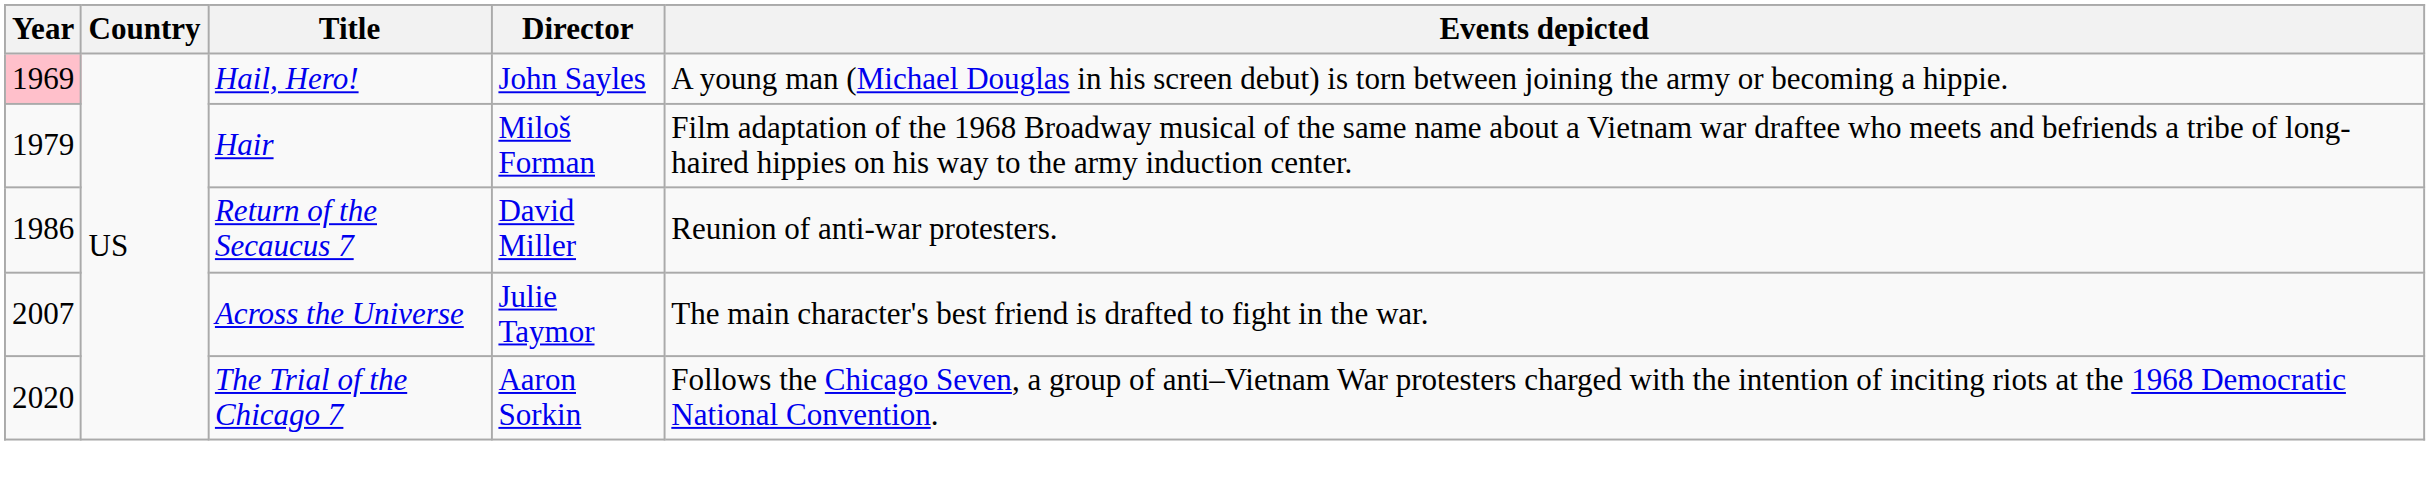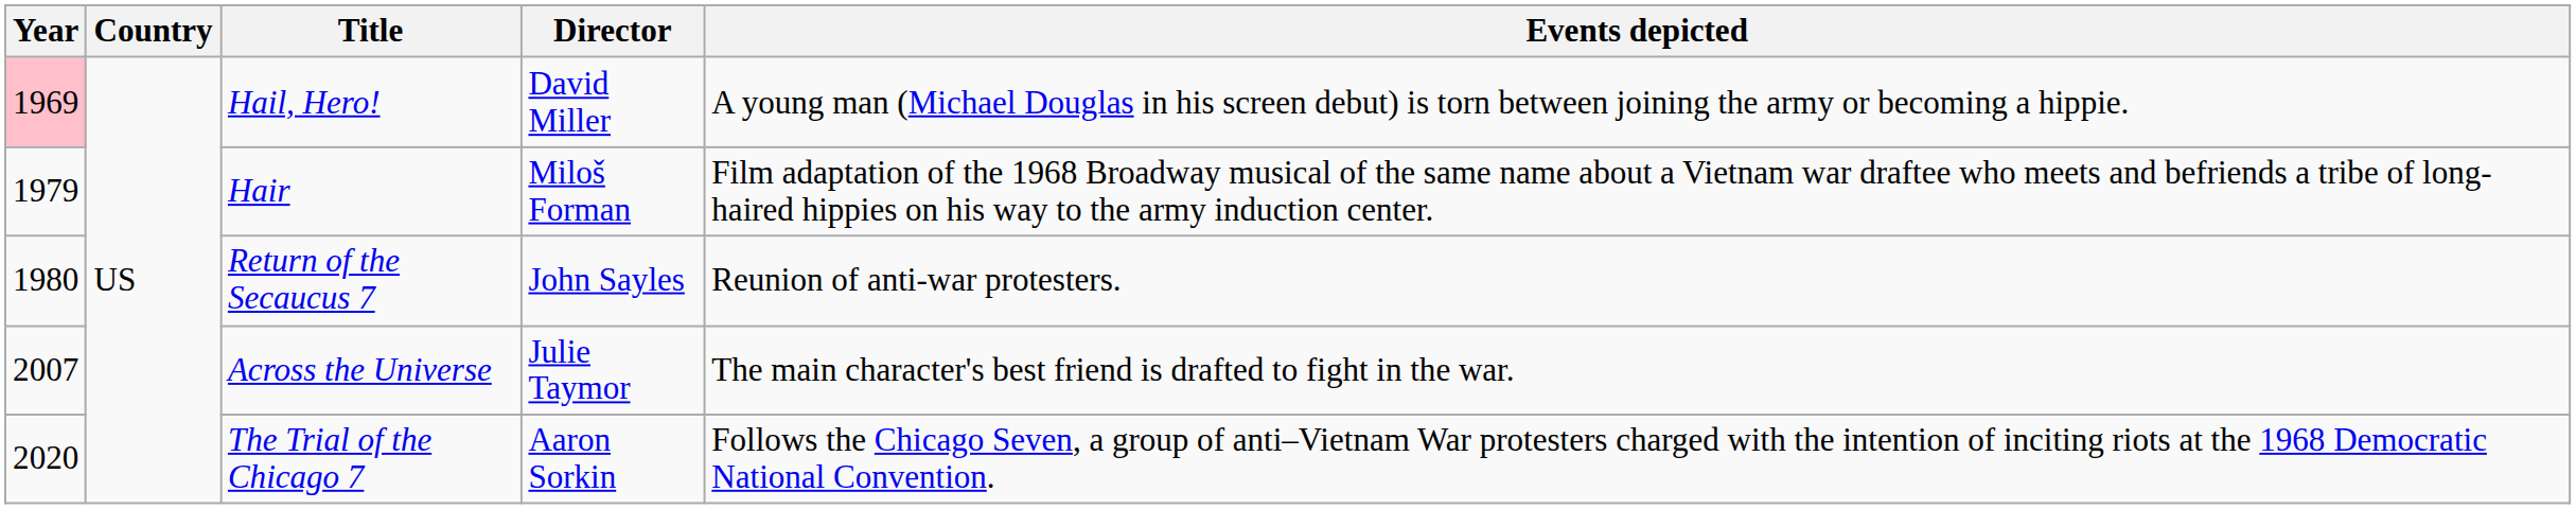Hail, Hero! | Director: John Sayles -> David Miller
Return of the Secaucus 7 | Year: 1986 -> 1980
Return of the Secaucus 7 | Director: David Miller -> John Sayles
